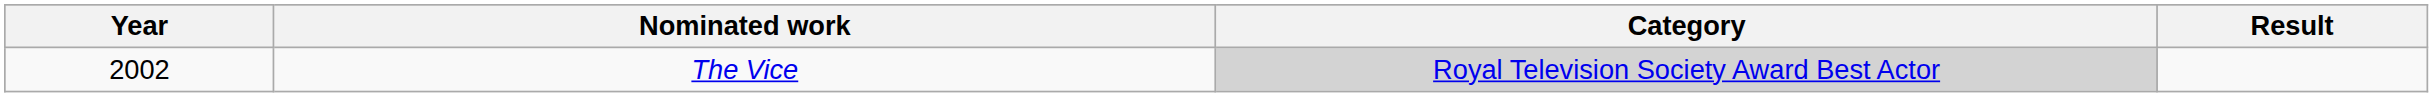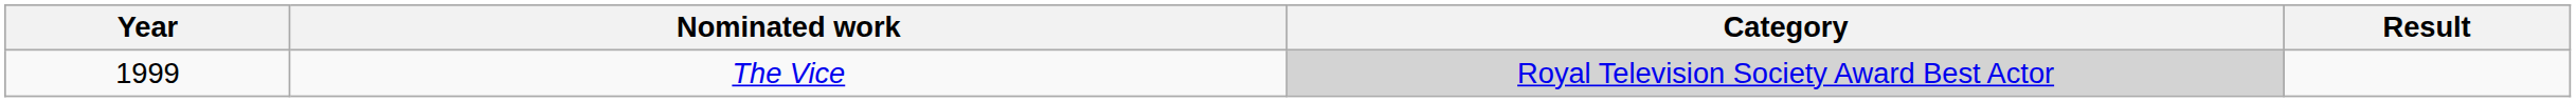The Vice | Year: 2002 -> 1999
